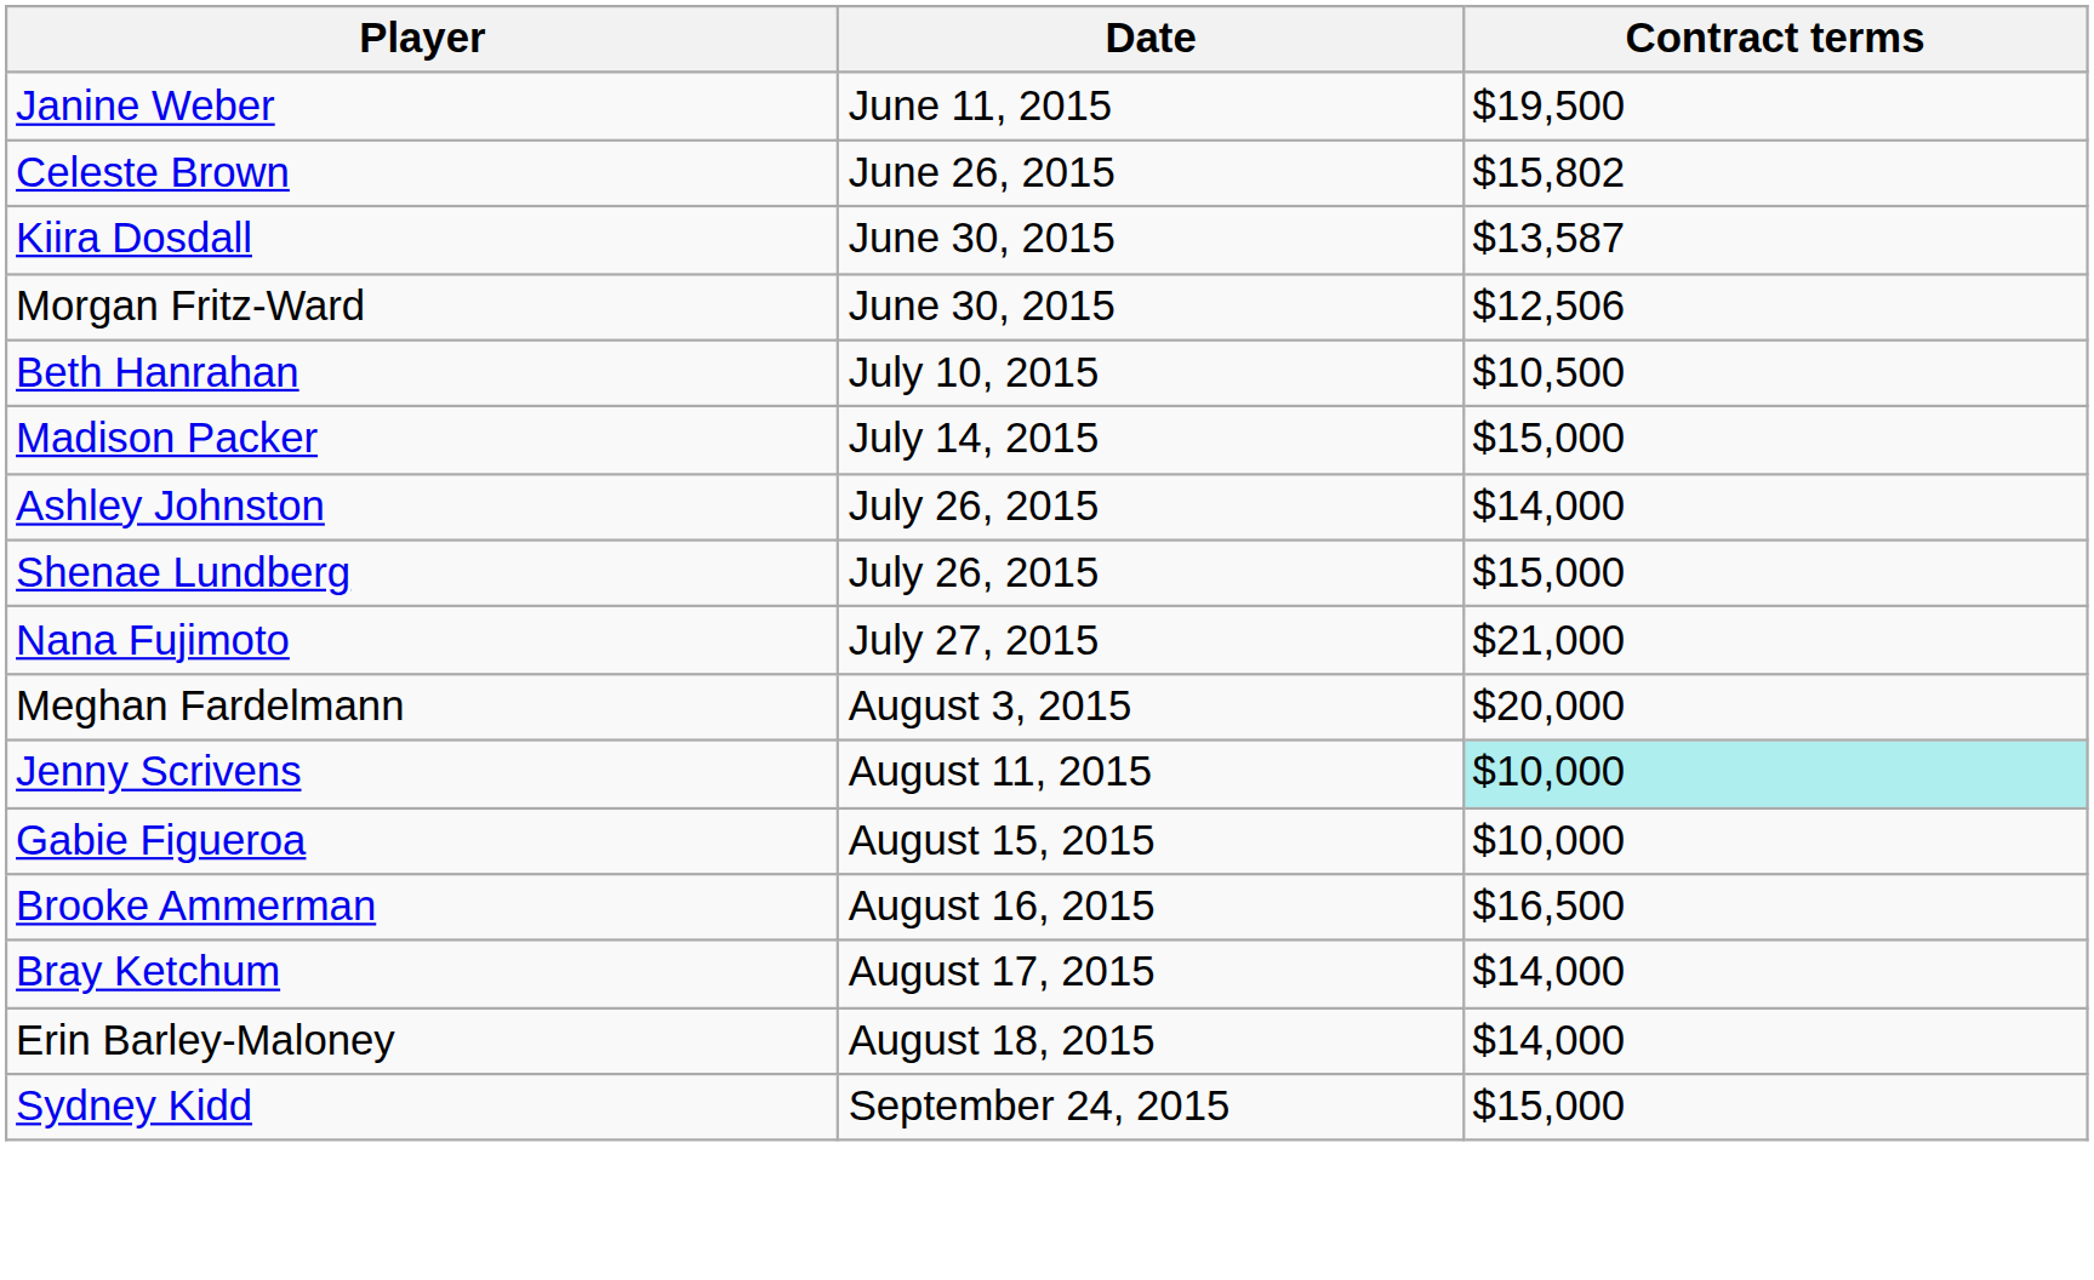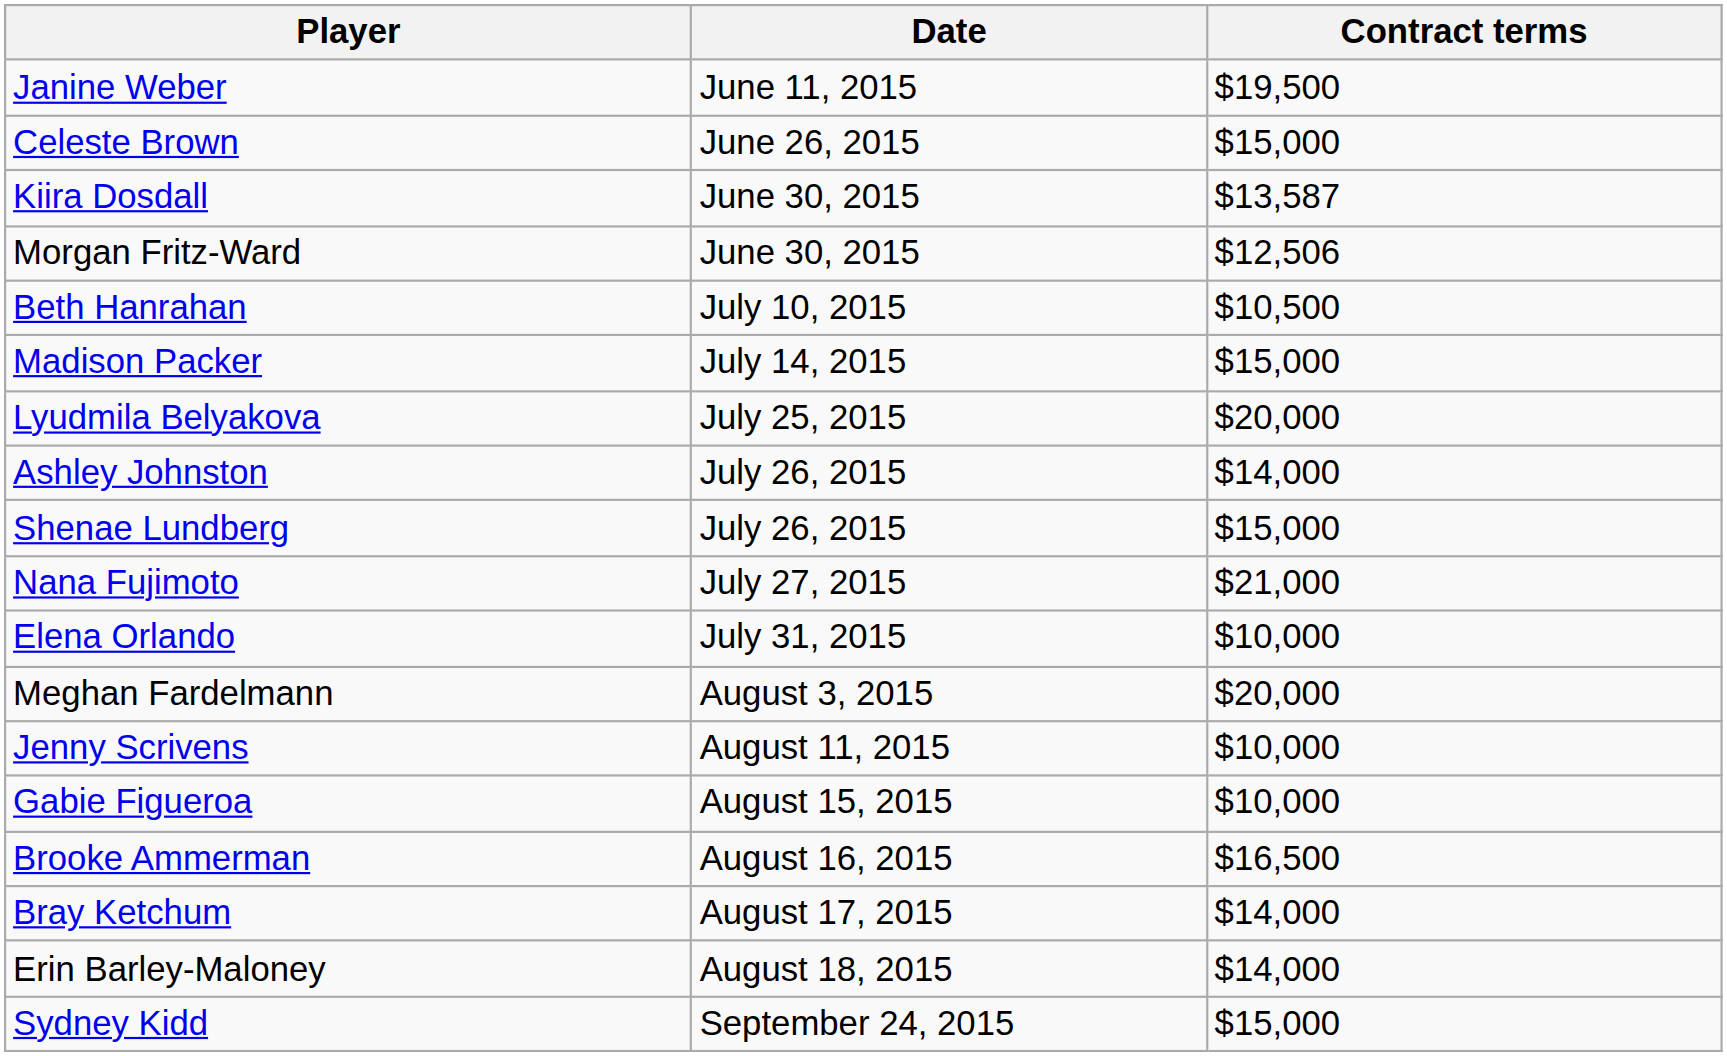Celeste Brown | Contract terms: $15,802 -> $15,000
+ row: Lyudmila Belyakova | July 25, 2015 | $20,000
+ row: Elena Orlando | July 31, 2015 | $10,000
Jenny Scrivens | Contract terms: paleturquoise background -> no background
